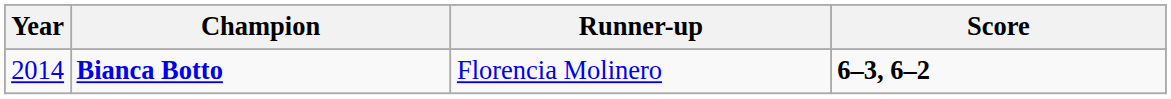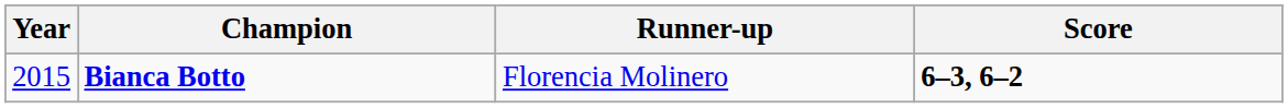Bianca Botto | Year: 2014 -> 2015
